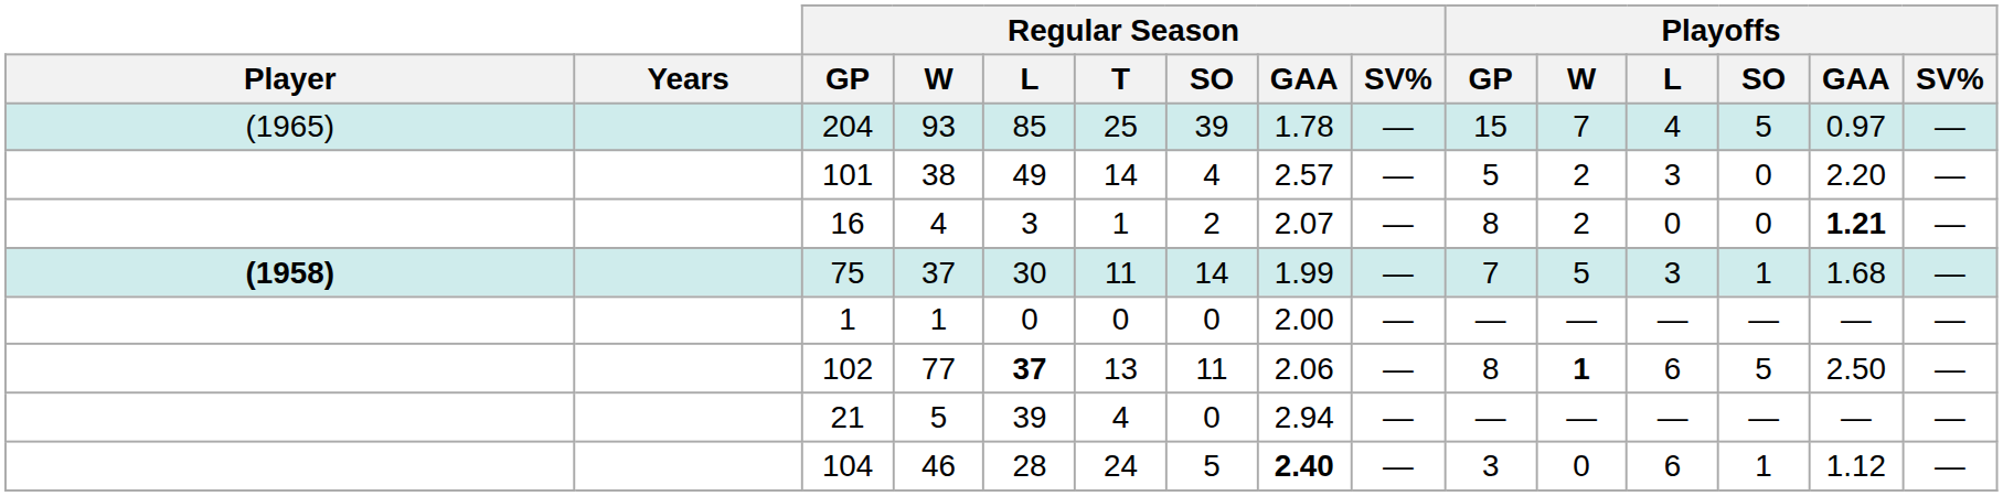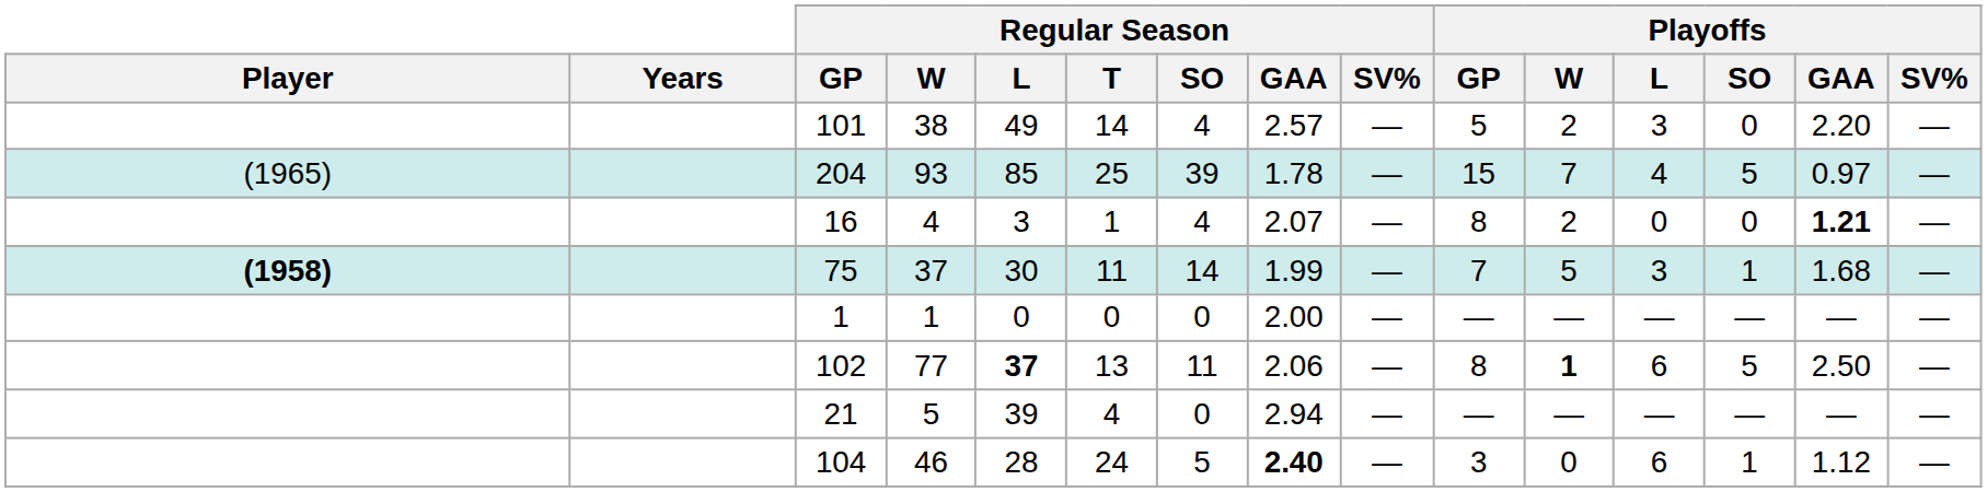rows swapped: 204 <-> 101
16 | Regular Season / SO: 2 -> 4
